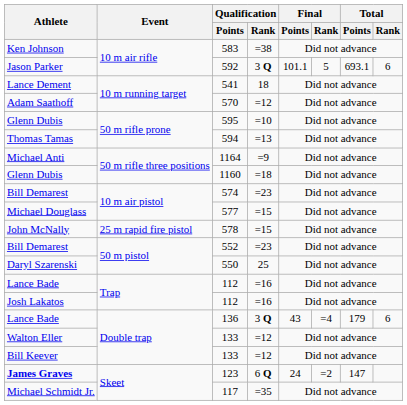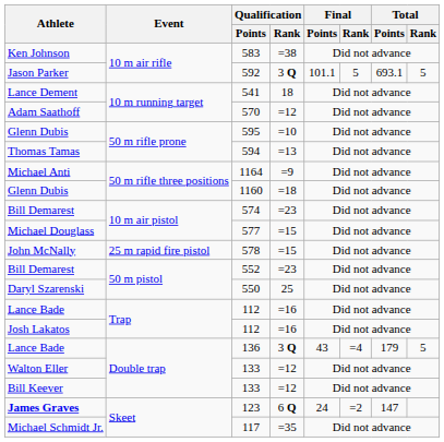592 | Total / Rank: 6 -> 5
136 | Total / Rank: 6 -> 5
